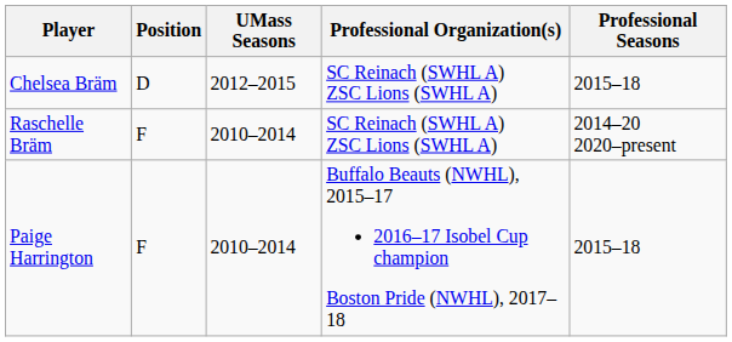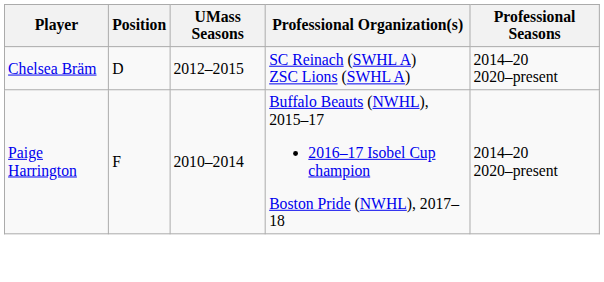Chelsea Bräm | Professional Seasons: 2015–18 -> 2014–20 2020–present
- row: Raschelle Bräm | F | 2010–2014 | SC Reinach (SWHL A) ZSC Lions (SWHL A) | 2014–20 2020–present
Paige Harrington | Professional Seasons: 2015–18 -> 2014–20 2020–present
